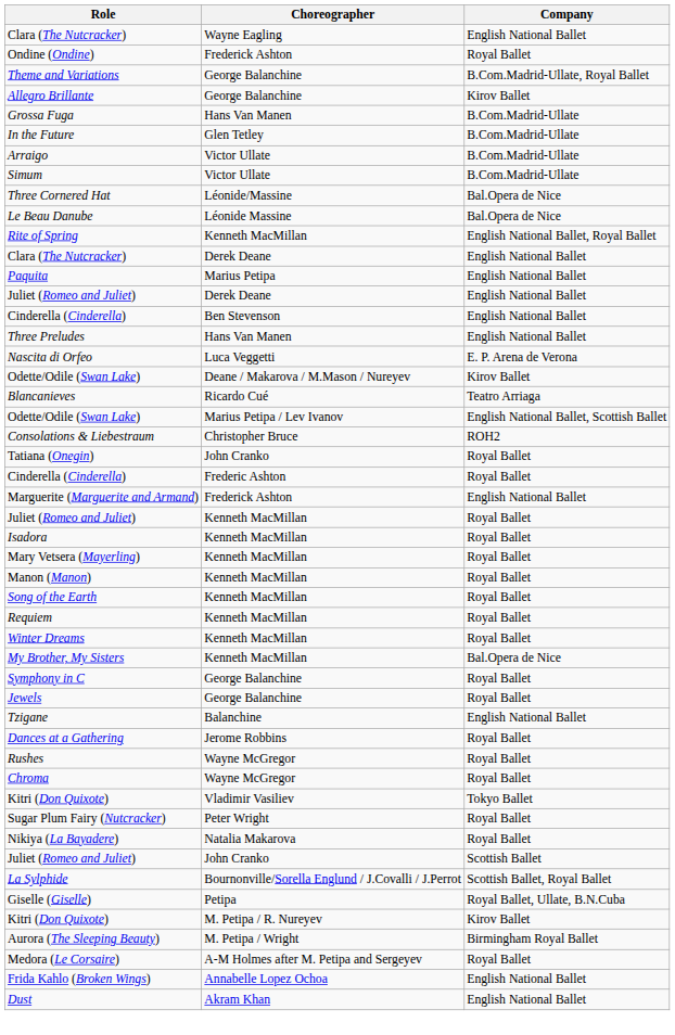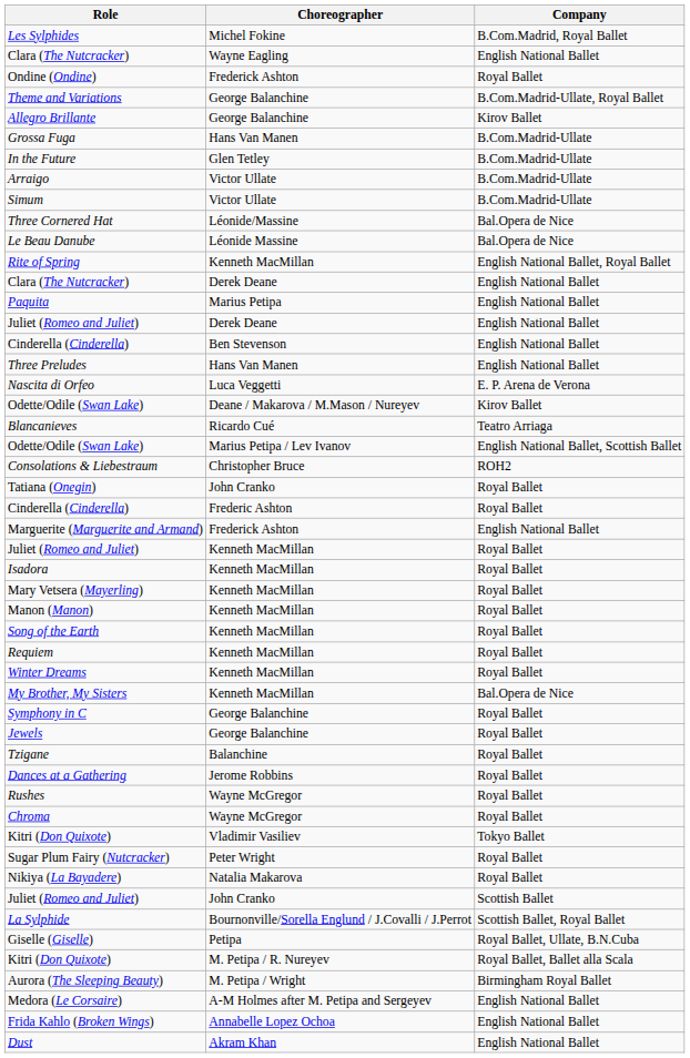+ row: Les Sylphides | Michel Fokine | B.Com.Madrid, Royal Ballet
Tzigane | Company: English National Ballet -> Royal Ballet
Kitri (Don Quixote) / M. Petipa / R. Nureyev | Company: Kirov Ballet -> Royal Ballet, Ballet alla Scala
Medora (Le Corsaire) | Company: Royal Ballet -> English National Ballet
